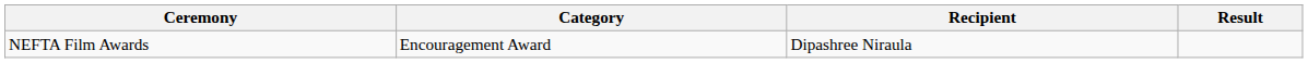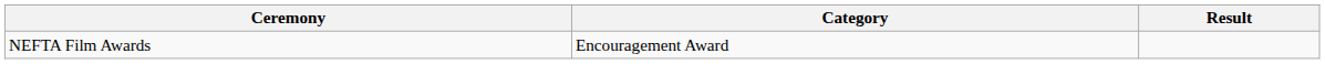- column: Recipient | Dipashree Niraula
